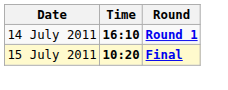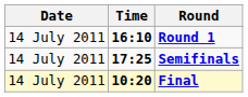+ row: 14 July 2011 | 17:25 | Semifinals
Final | Date: 15 July 2011 -> 14 July 2011
